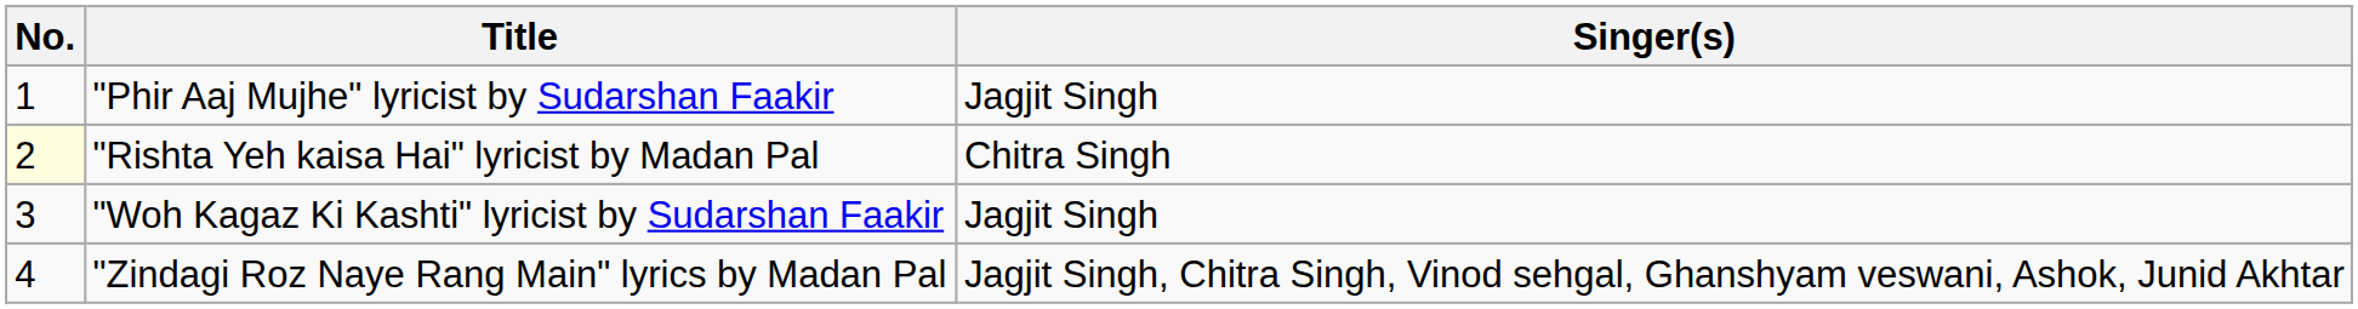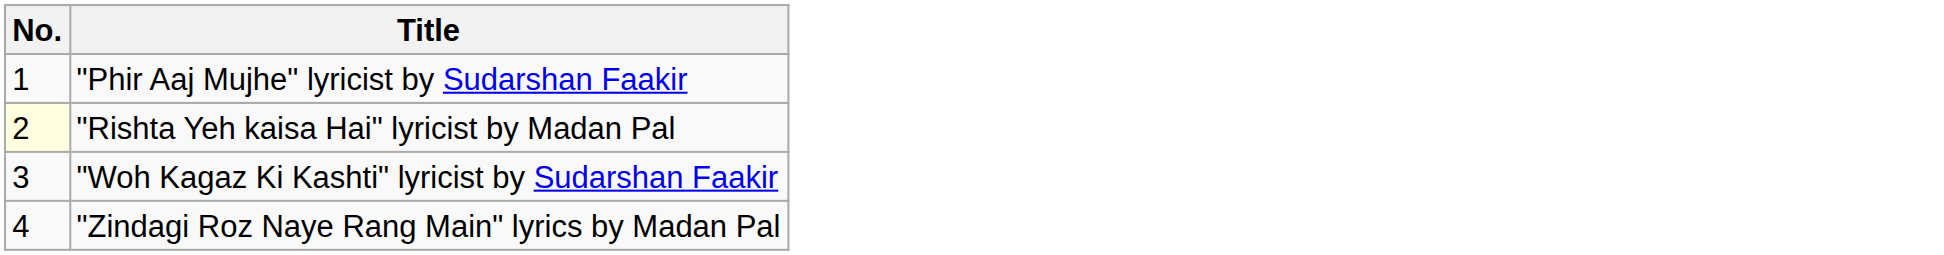- column: Singer(s) | Jagjit Singh | Chitra Singh | Jagjit Singh | Jagjit Singh, Chitra Singh, Vinod sehgal, Ghanshyam veswani, Ashok, Junid Akhtar
